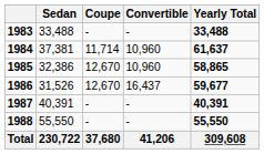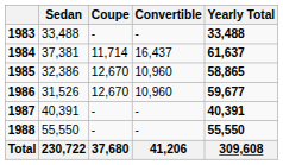1984 | Convertible: 10,960 -> 16,437
1986 | Convertible: 16,437 -> 10,960
